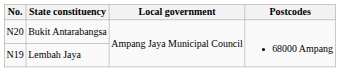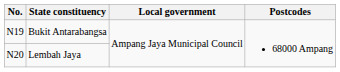Bukit Antarabangsa | No.: N20 -> N19
Lembah Jaya | No.: N19 -> N20
